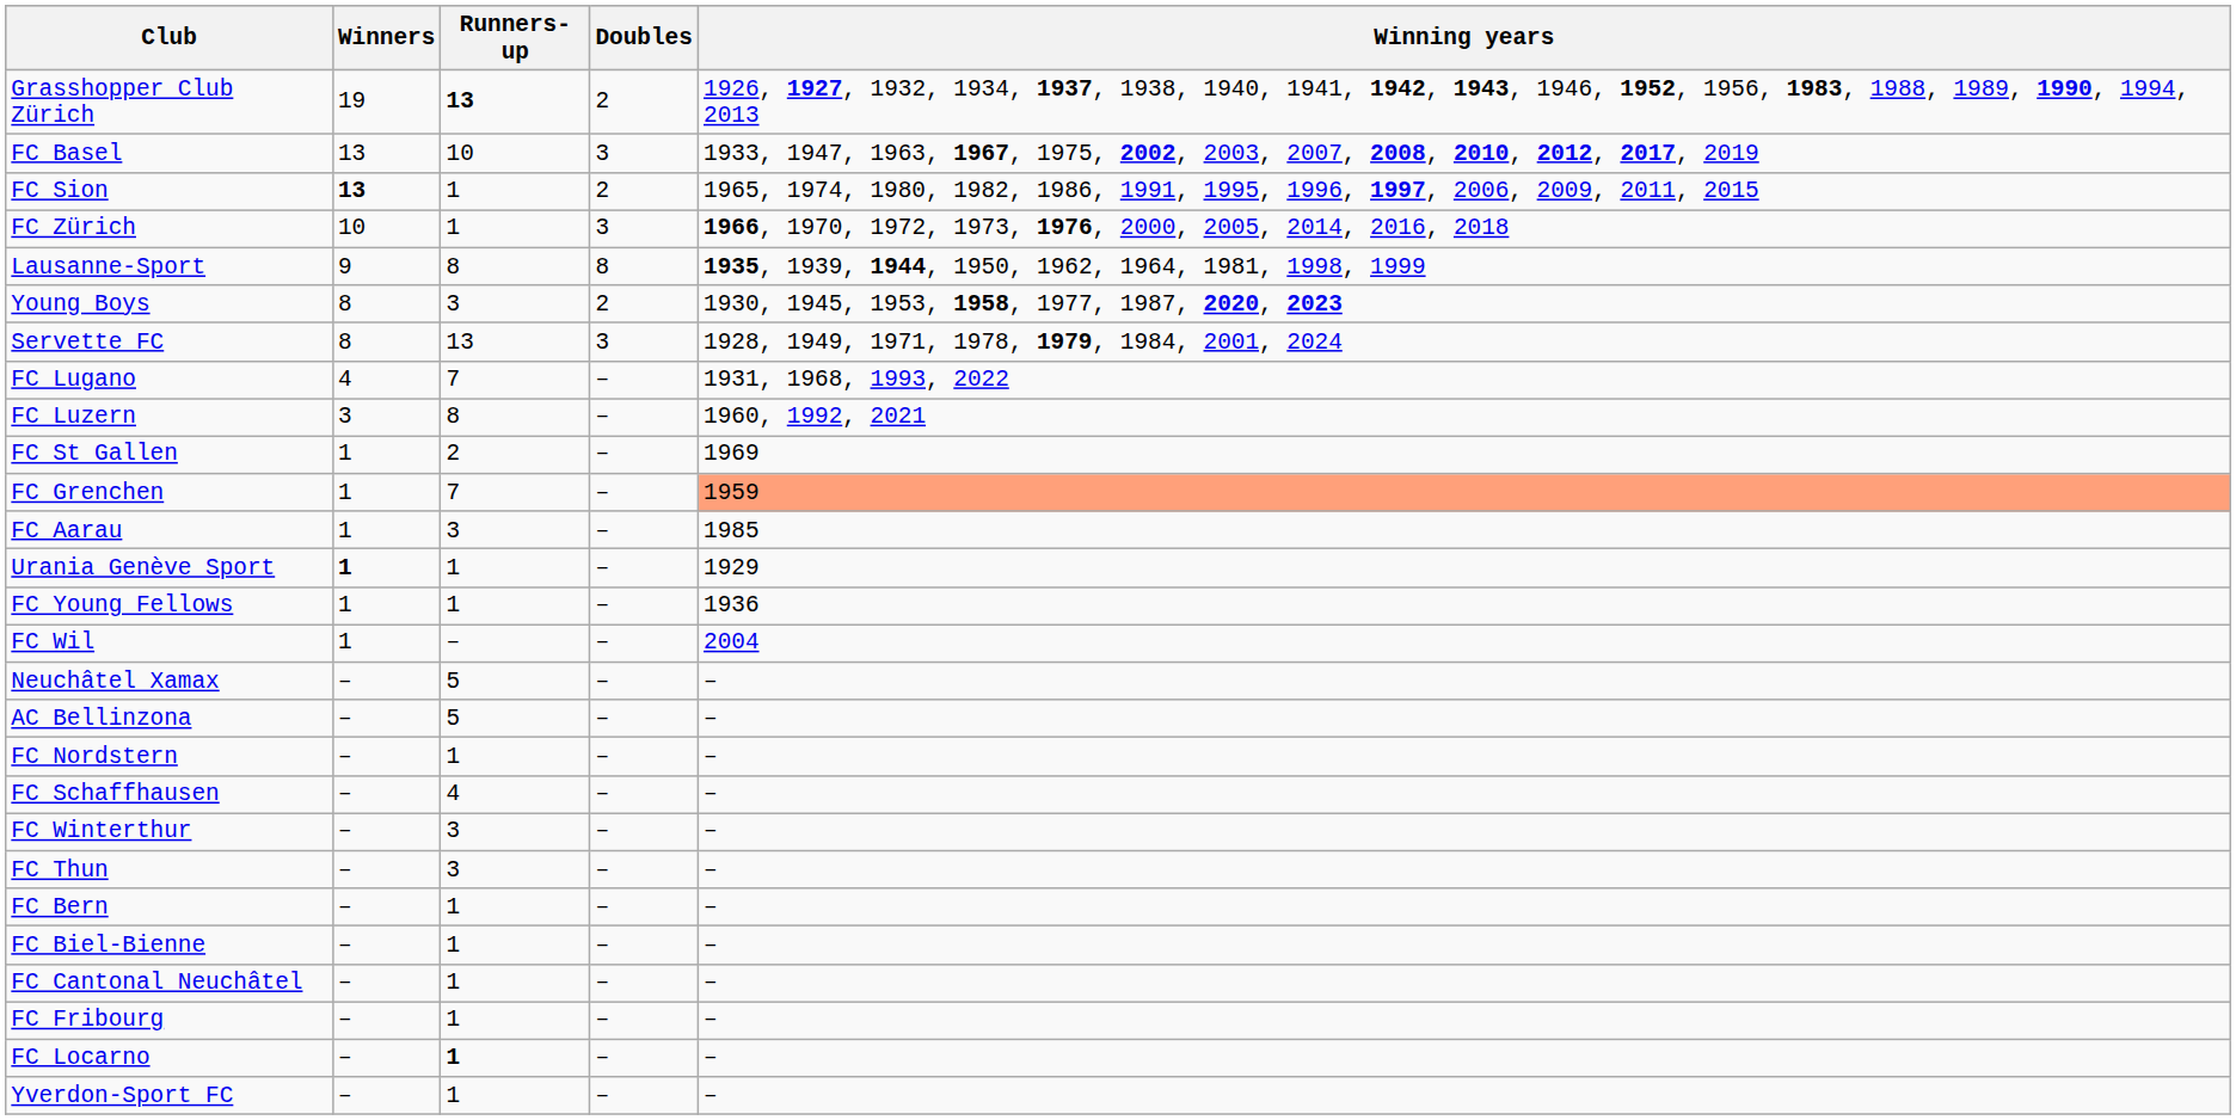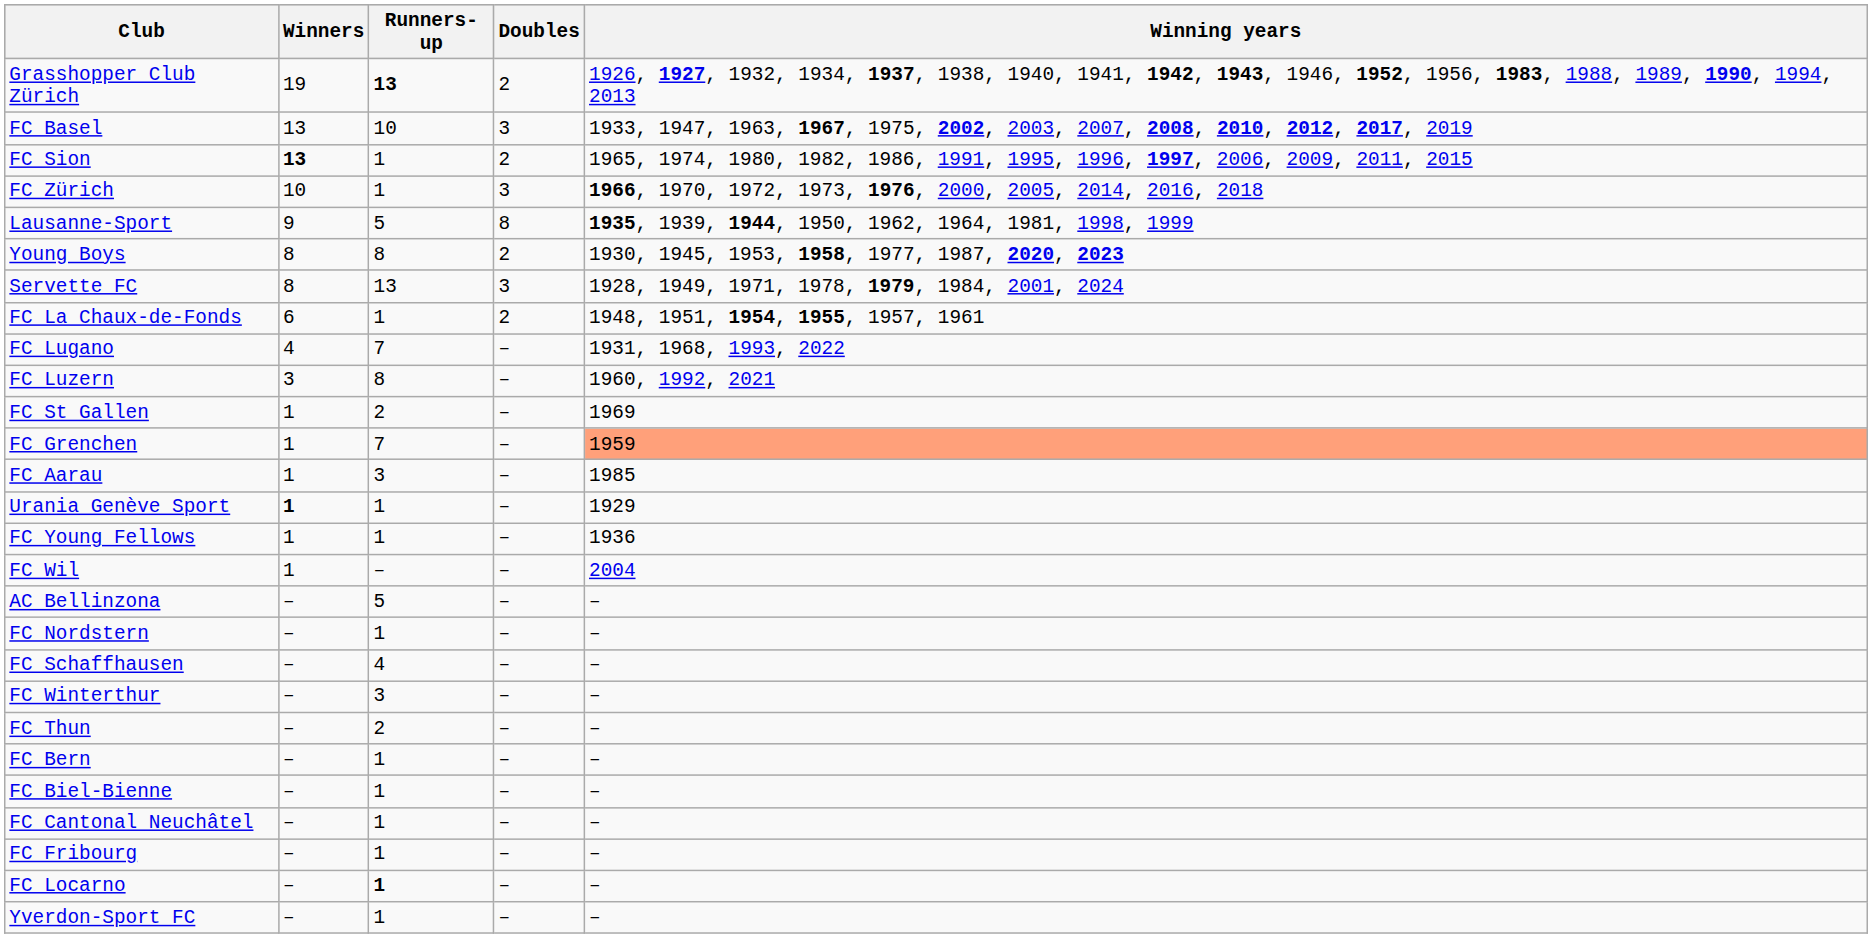Lausanne-Sport | Runners-up: 8 -> 5
Young Boys | Runners-up: 3 -> 8
+ row: FC La Chaux-de-Fonds | 6 | 1 | 2 | 1948, 1951, 1954, 1955, 1957, 1961
- row: Neuchâtel Xamax | – | 5 | – | –
FC Thun | Runners-up: 3 -> 2
